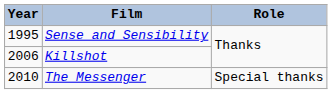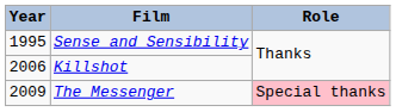The Messenger | Year: 2010 -> 2009
The Messenger | Role: no background -> pink background
